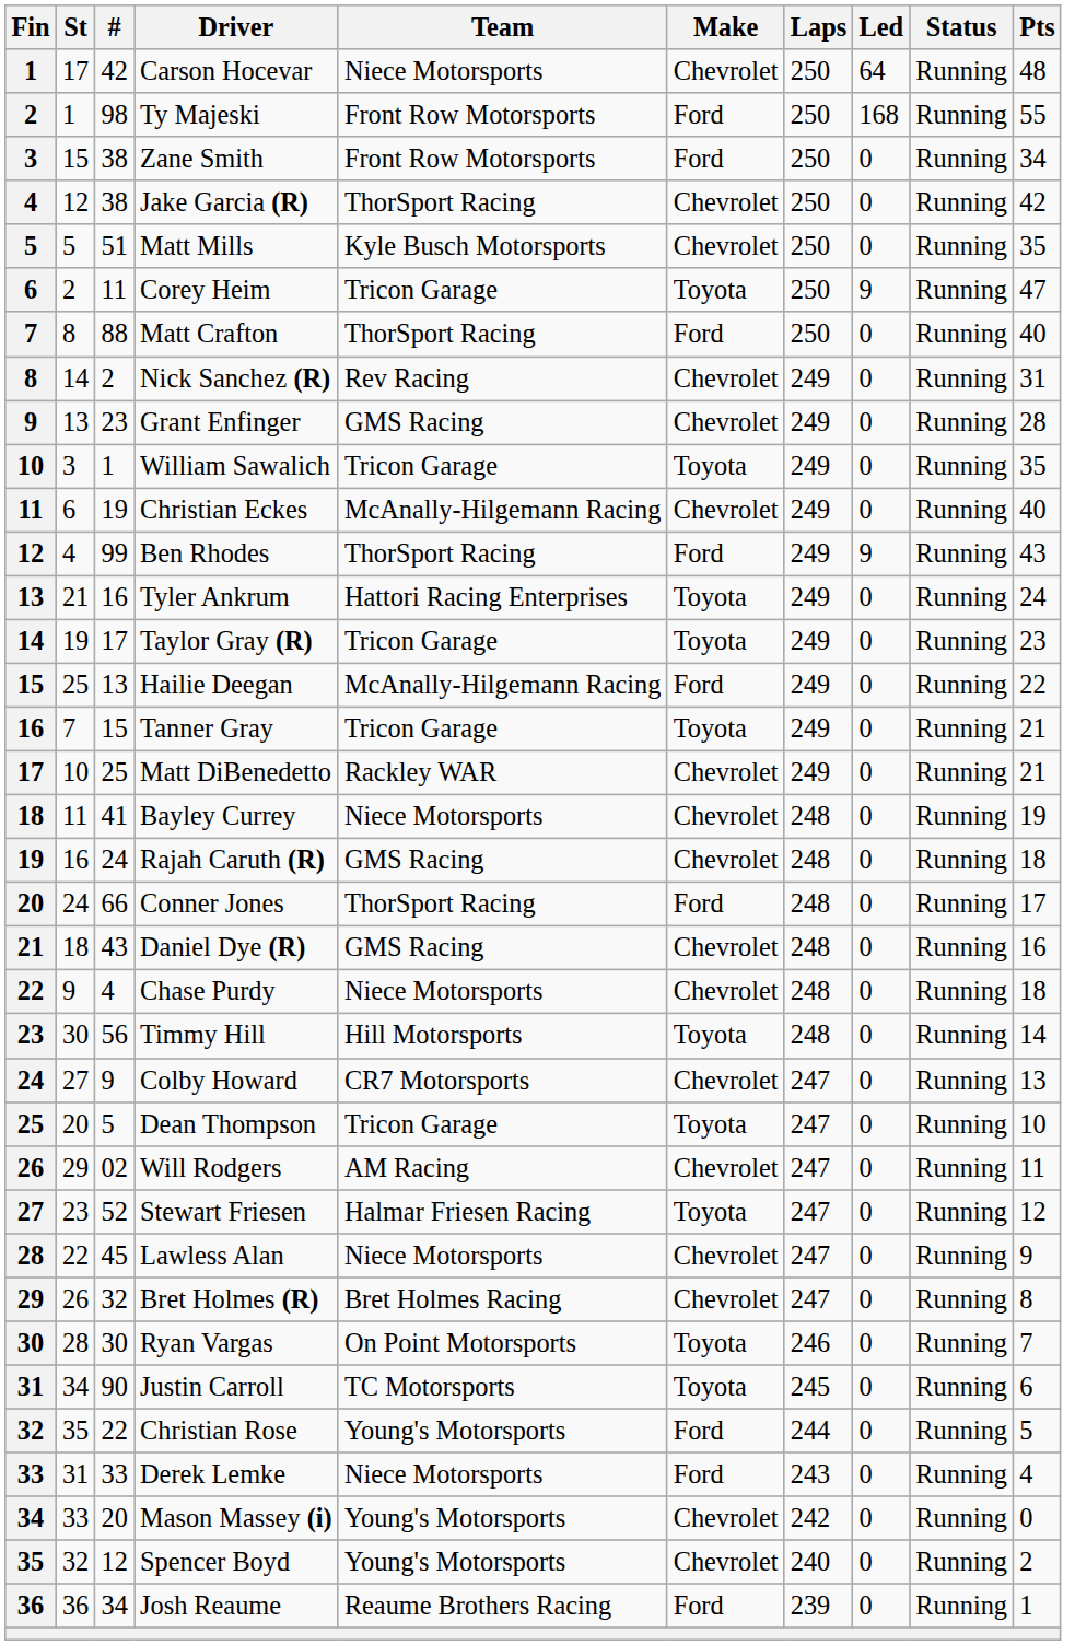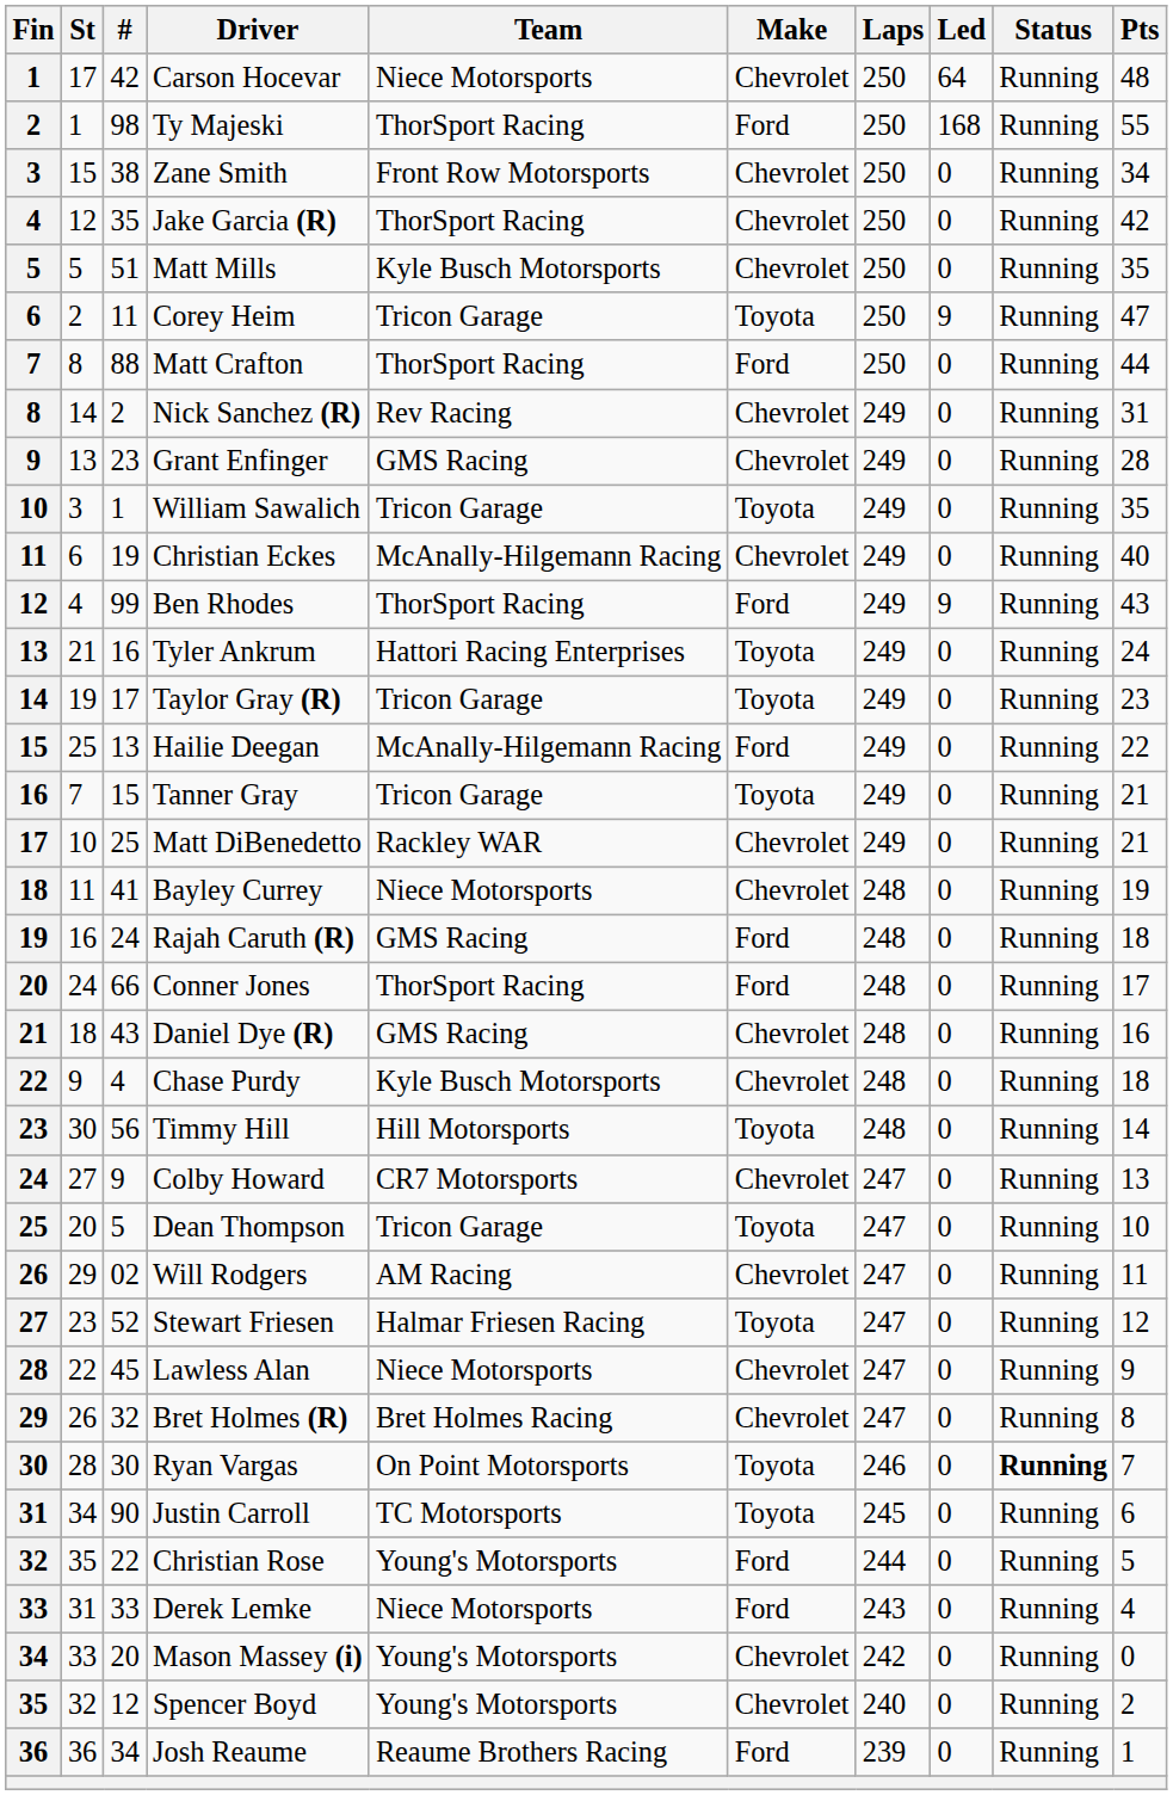Ty Majeski | Team: Front Row Motorsports -> ThorSport Racing
Zane Smith | Make: Ford -> Chevrolet
Jake Garcia (R) | #: 38 -> 35
Matt Crafton | Pts: 40 -> 44
Rajah Caruth (R) | Make: Chevrolet -> Ford
Chase Purdy | Team: Niece Motorsports -> Kyle Busch Motorsports
Ryan Vargas | Status: normal -> bold
